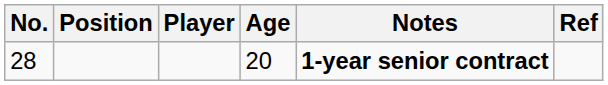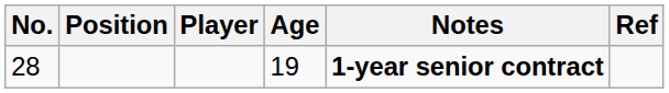28 | Age: 20 -> 19
